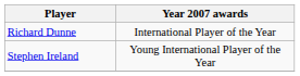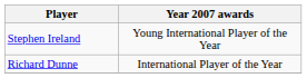rows swapped: Richard Dunne <-> Stephen Ireland
